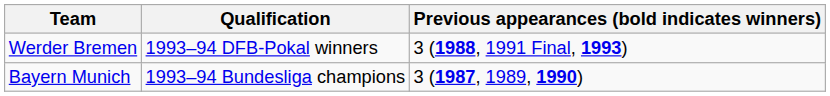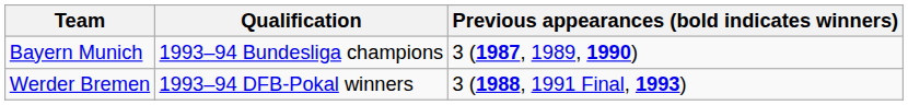rows swapped: Bayern Munich <-> Werder Bremen
